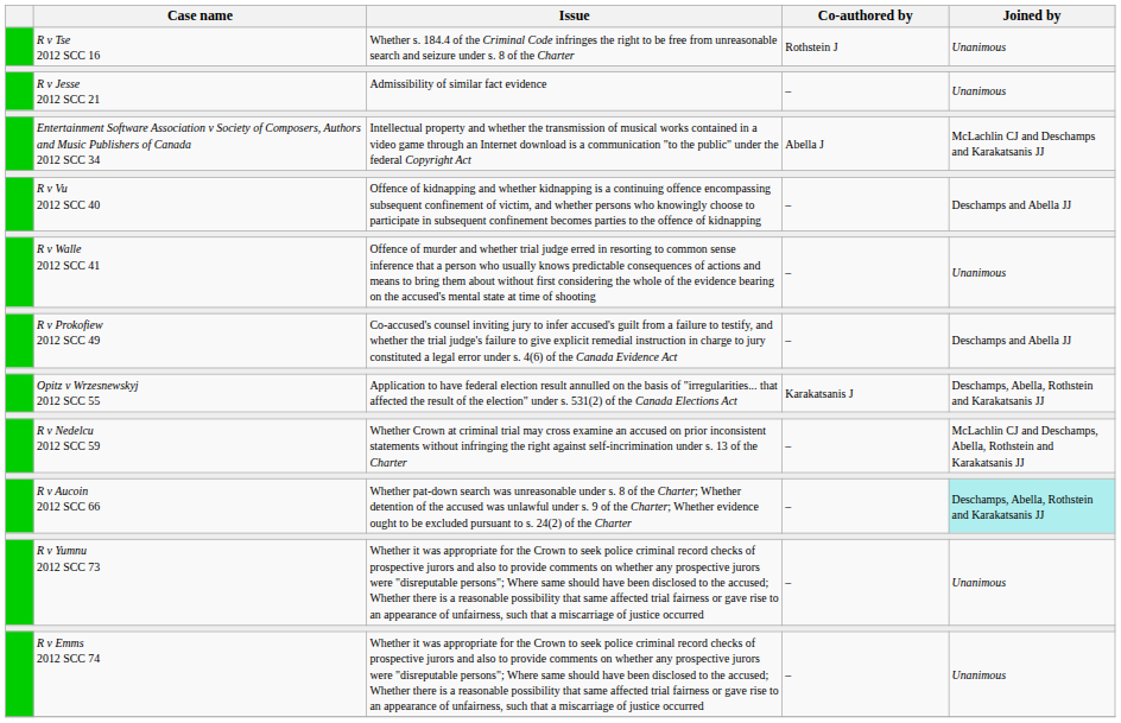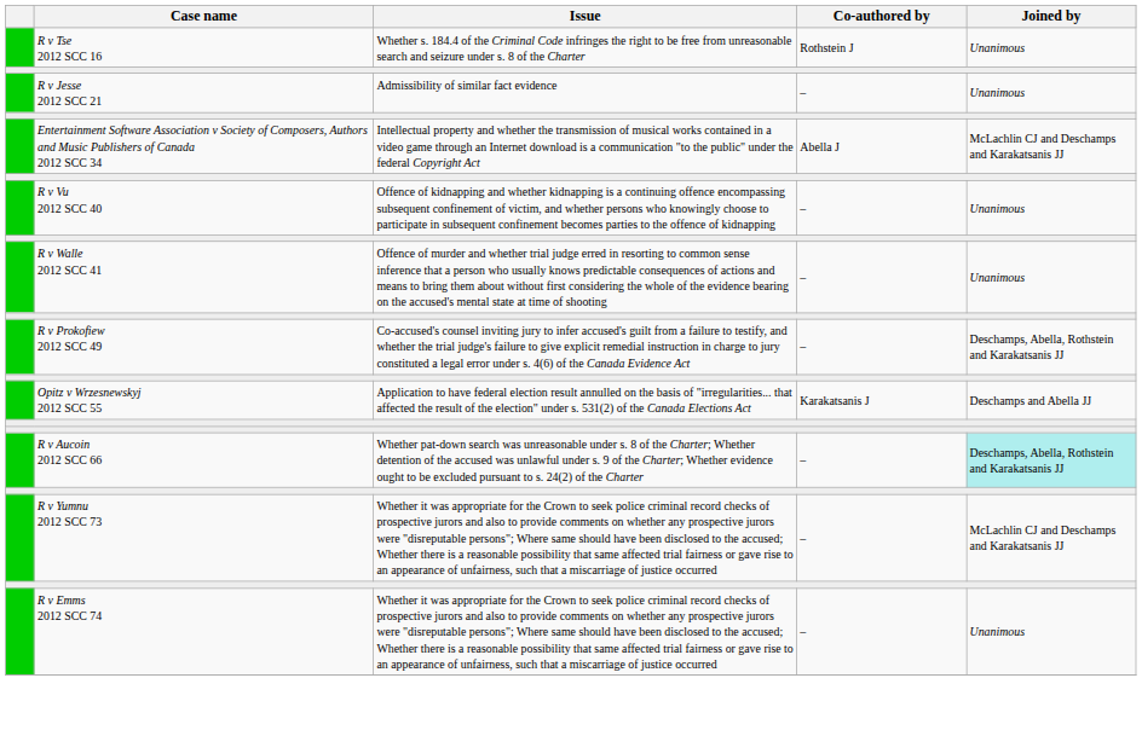R v Vu 2012 SCC 40 | Joined by: Deschamps and Abella JJ -> Unanimous
R v Prokofiew 2012 SCC 49 | Joined by: Deschamps and Abella JJ -> Deschamps, Abella, Rothstein and Karakatsanis JJ
Opitz v Wrzesnewskyj 2012 SCC 55 | Joined by: Deschamps, Abella, Rothstein and Karakatsanis JJ -> Deschamps and Abella JJ
- row: R v Nedelcu 2012 SCC 59 | Whether Crown at criminal trial may cross examine an accused on prior inconsistent statements without infringing the right against self-incrimination under s. 13 of the Charter | – | McLachlin CJ and Deschamps, Abella, Rothstein and Karakatsanis JJ
R v Yumnu 2012 SCC 73 | Joined by: Unanimous -> McLachlin CJ and Deschamps and Karakatsanis JJ
